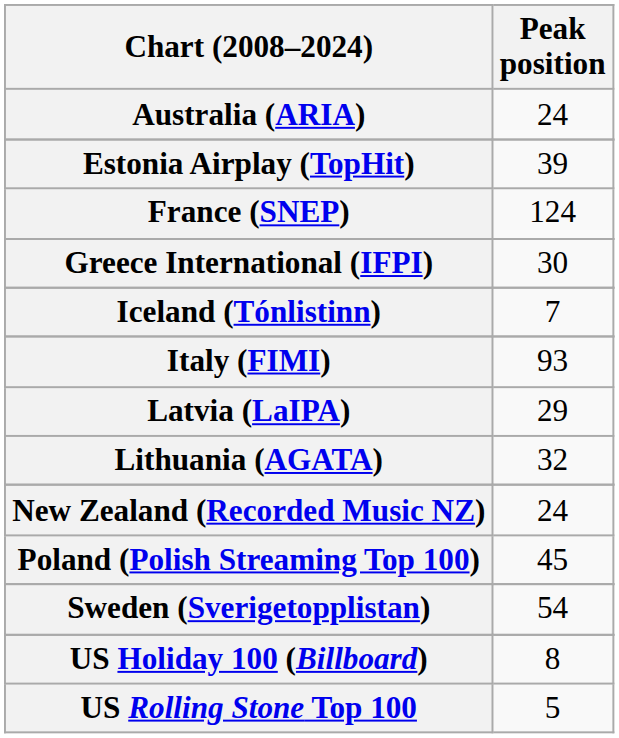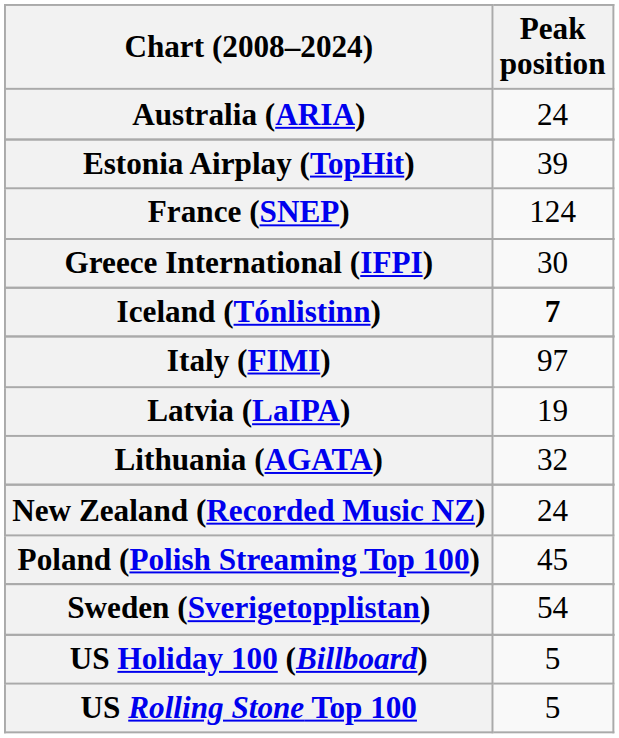Iceland (Tónlistinn) | Peak position: normal -> bold
Italy (FIMI) | Peak position: 93 -> 97
Latvia (LaIPA) | Peak position: 29 -> 19
US Holiday 100 (Billboard) | Peak position: 8 -> 5
